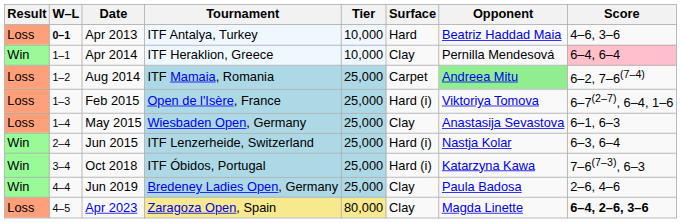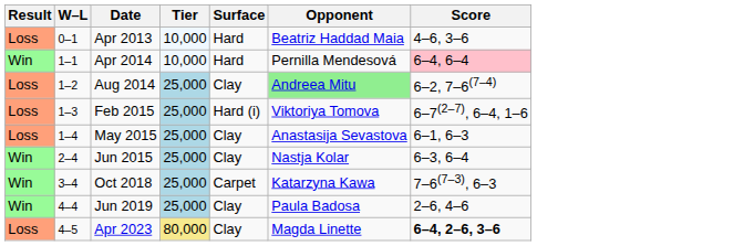- column: Tournament | ITF Antalya, Turkey | ITF Heraklion, Greece | ITF Mamaia, Romania | Open de l'Isère, France | Wiesbaden Open, Germany | ITF Lenzerheide, Switzerland | ITF Óbidos, Portugal | Bredeney Ladies Open, Germany | Zaragoza Open, Spain
Apr 2013 | W–L: bold -> normal
Apr 2014 | Surface: Clay -> Hard
Aug 2014 | Surface: Carpet -> Clay
Jun 2015 | Surface: Hard (i) -> Clay
Oct 2018 | Surface: Hard (i) -> Carpet
